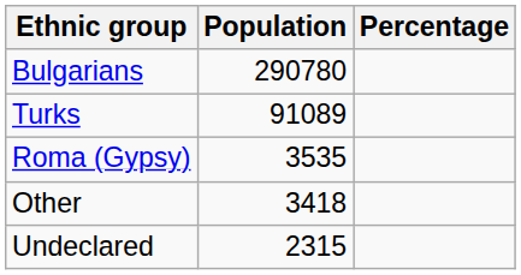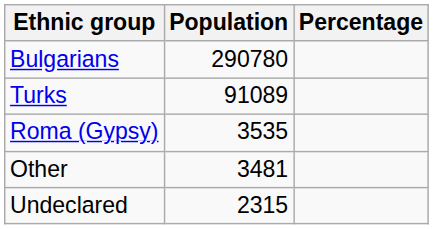Other | Population: 3418 -> 3481
